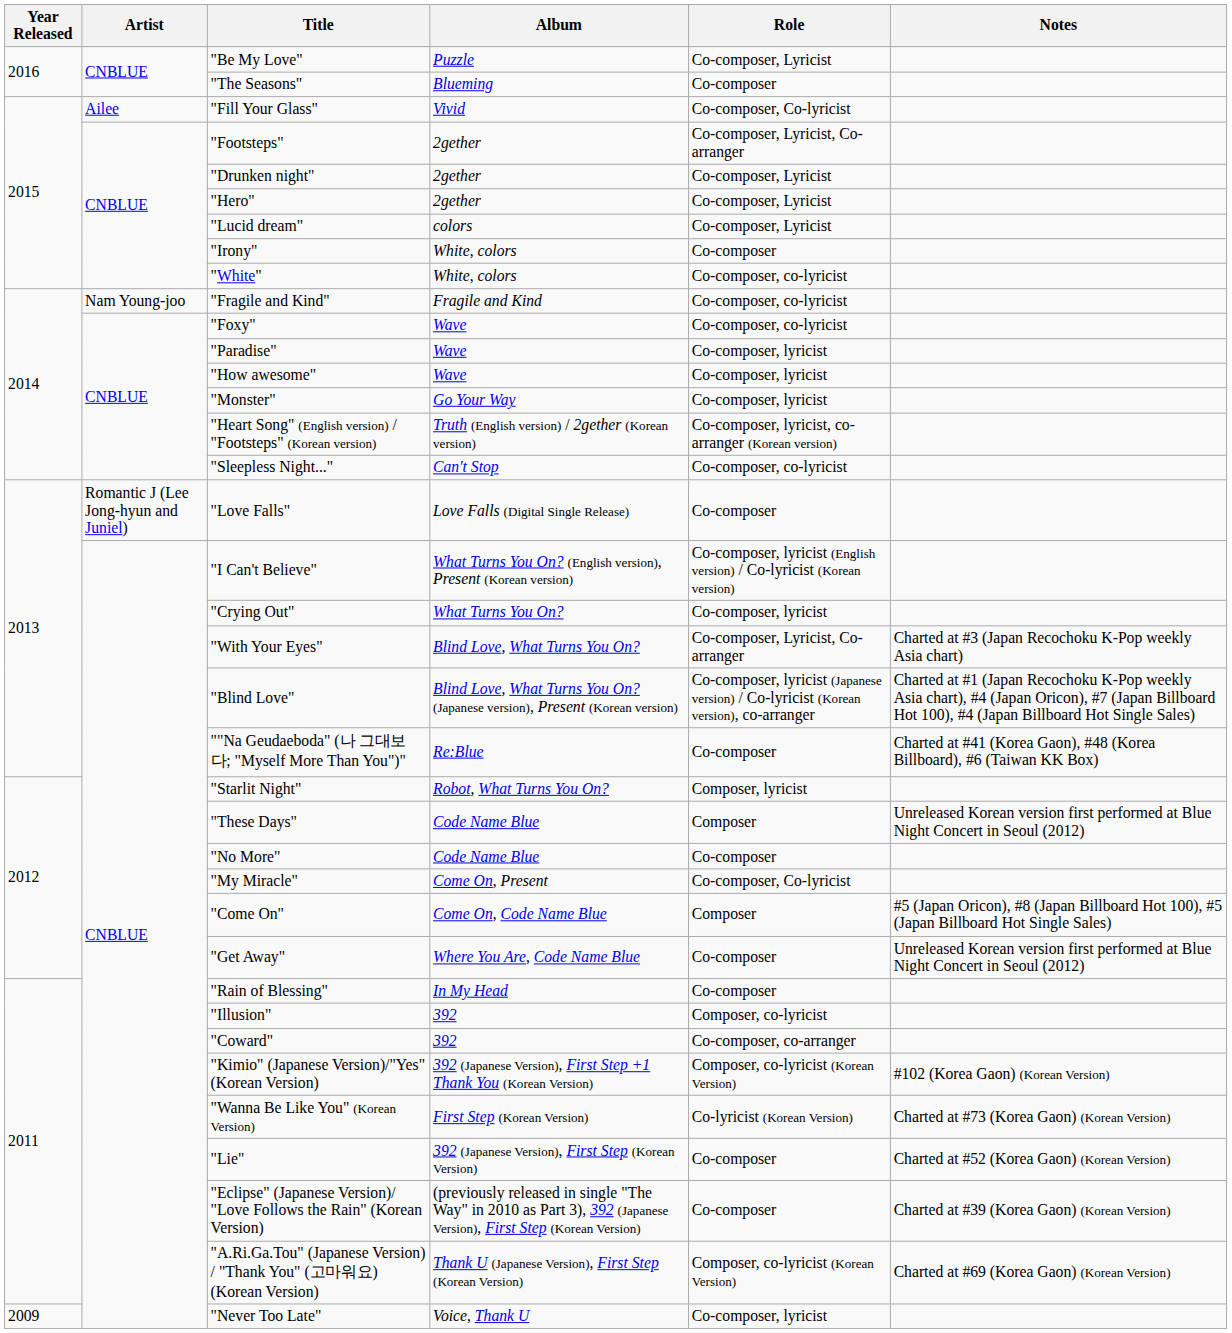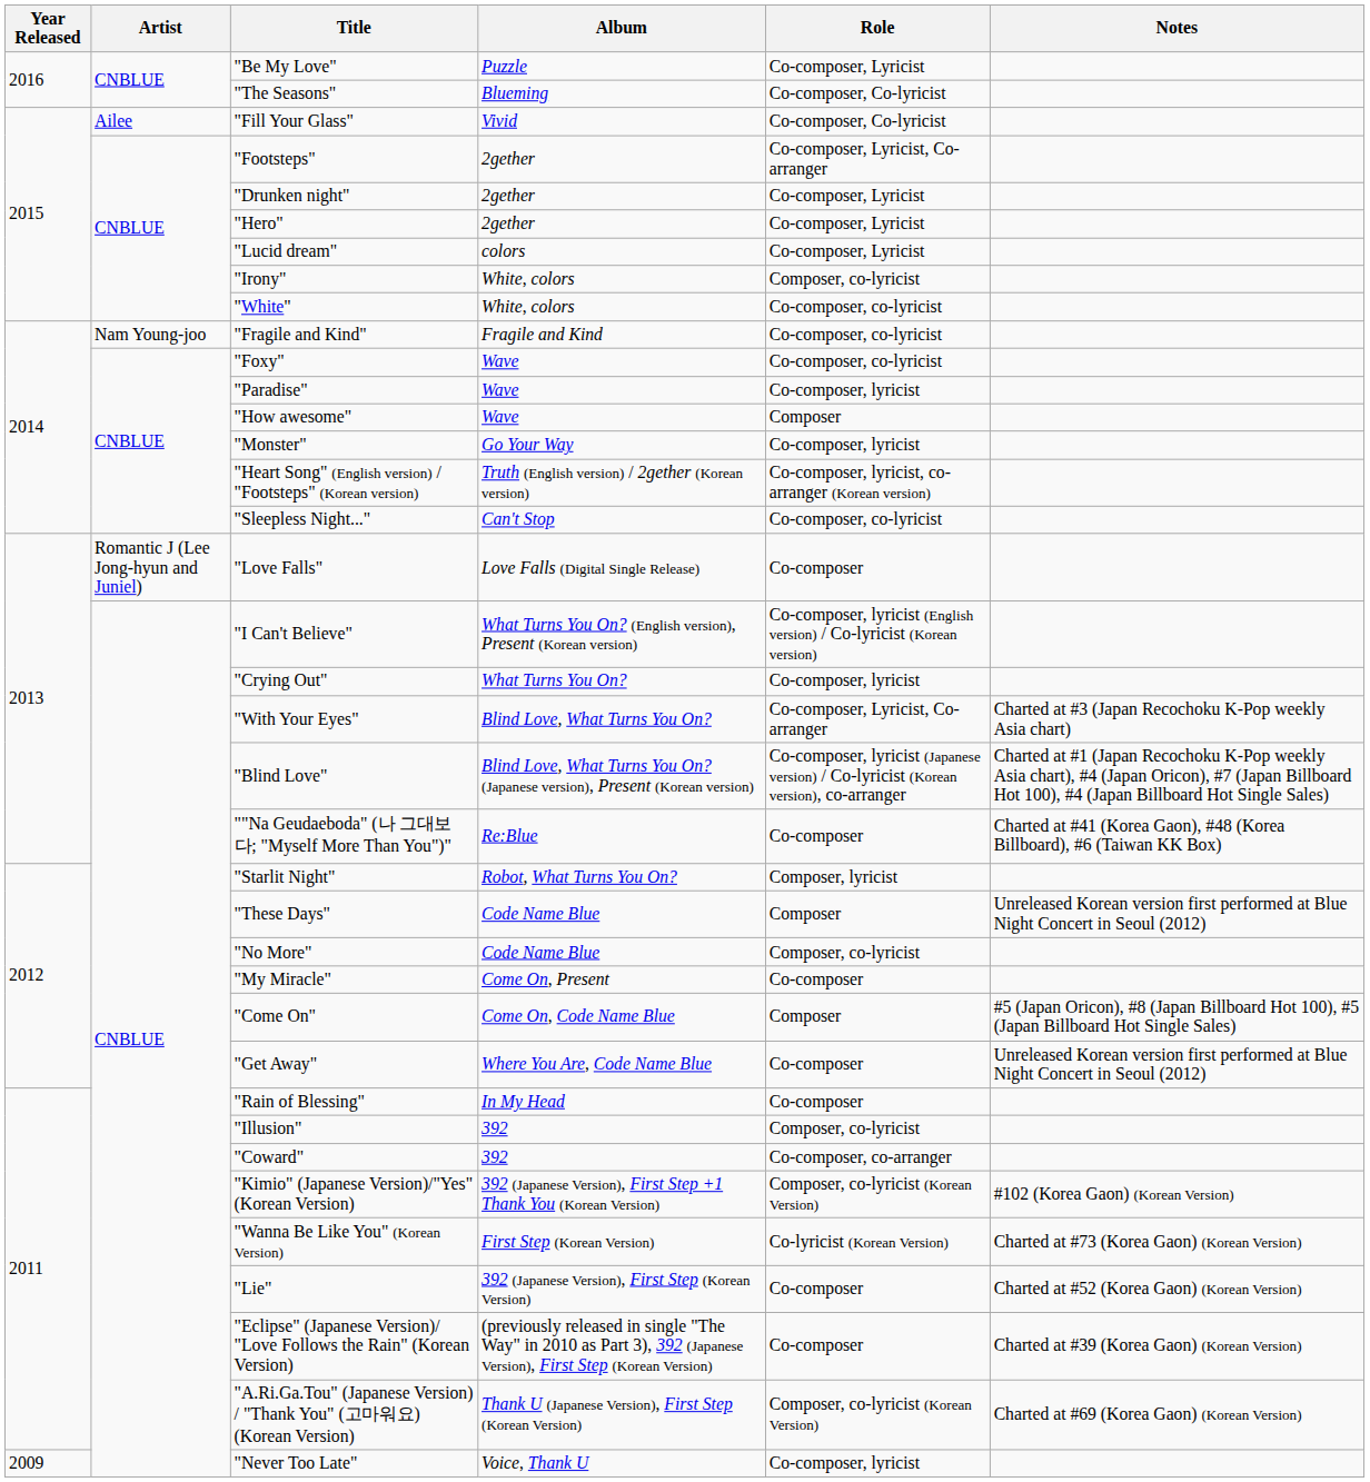"The Seasons" | Role: Co-composer -> Co-composer, Co-lyricist
"Irony" | Role: Co-composer -> Composer, co-lyricist
"How awesome" | Role: Co-composer, lyricist -> Composer
"No More" | Role: Co-composer -> Composer, co-lyricist
"My Miracle" | Role: Co-composer, Co-lyricist -> Co-composer
